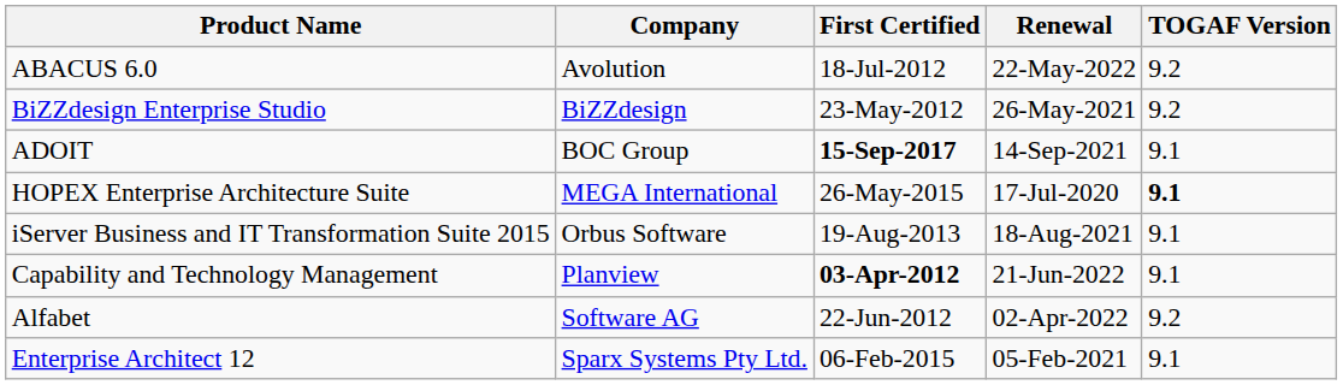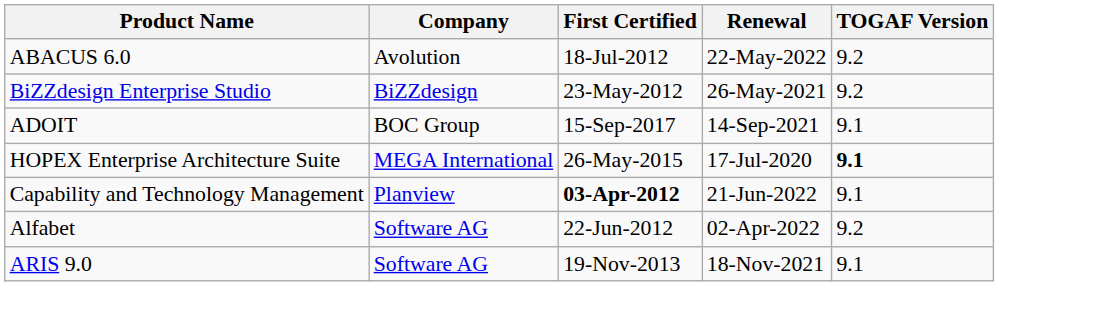ADOIT | First Certified: bold -> normal
- row: iServer Business and IT Transformation Suite 2015 | Orbus Software | 19-Aug-2013 | 18-Aug-2021 | 9.1
+ row: ARIS 9.0 | Software AG | 19-Nov-2013 | 18-Nov-2021 | 9.1
- row: Enterprise Architect 12 | Sparx Systems Pty Ltd. | 06-Feb-2015 | 05-Feb-2021 | 9.1
